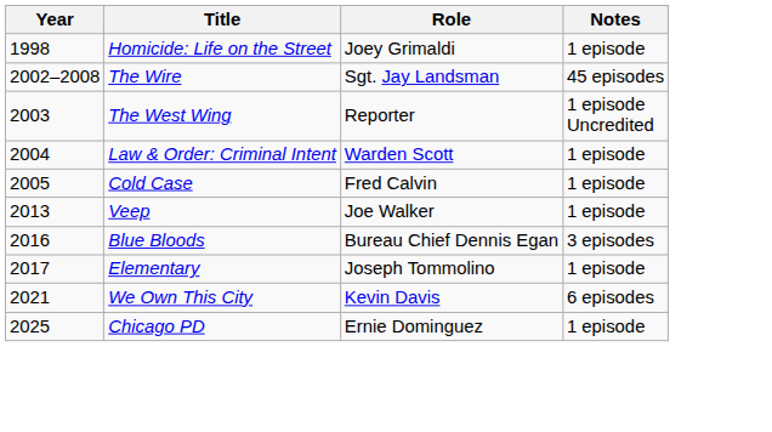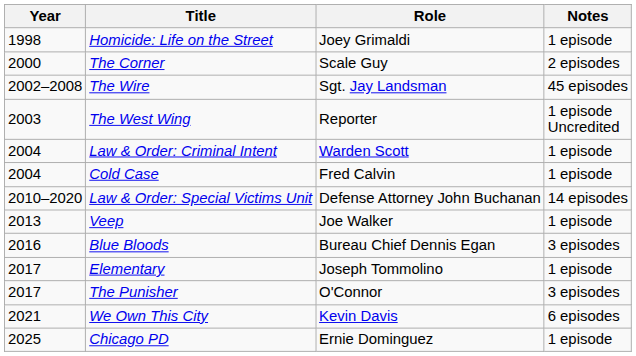+ row: 2000 | The Corner | Scale Guy | 2 episodes
Cold Case | Year: 2005 -> 2004
+ row: 2010–2020 | Law & Order: Special Victims Unit | Defense Attorney John Buchanan | 14 episodes
+ row: 2017 | The Punisher | O'Connor | 3 episodes
